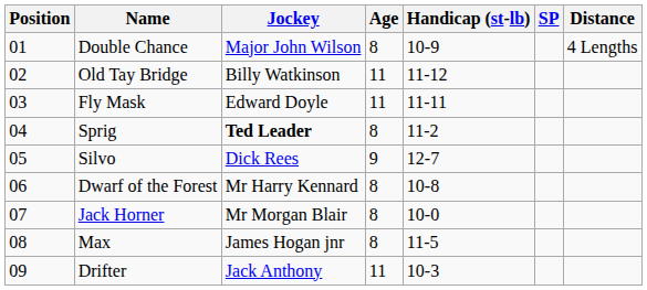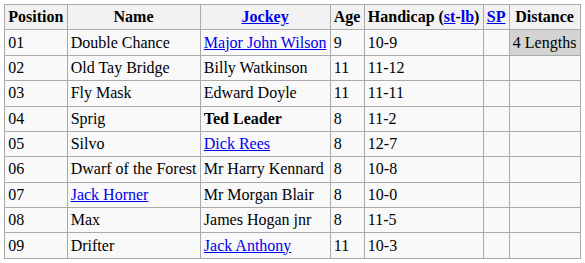Double Chance | Age: 8 -> 9
Double Chance | Distance: no background -> lightgrey background
Silvo | Age: 9 -> 8
